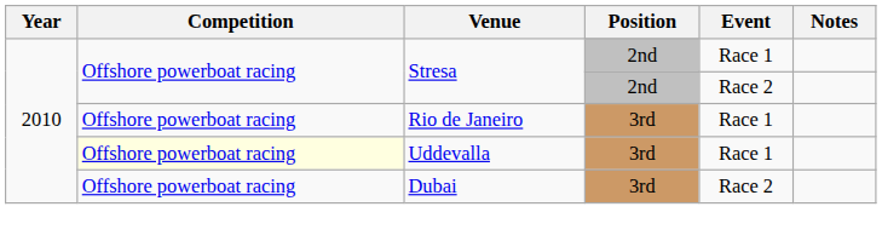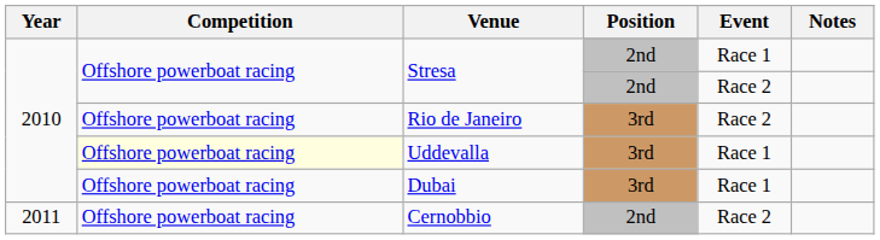Rio de Janeiro | Event: Race 1 -> Race 2
Dubai | Event: Race 2 -> Race 1
+ row: 2011 | Offshore powerboat racing | Cernobbio | 2nd | Race 2
